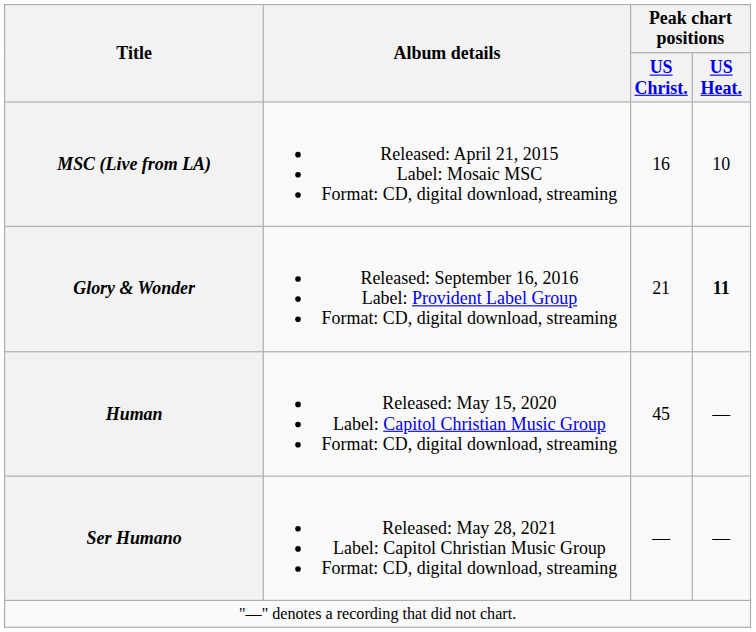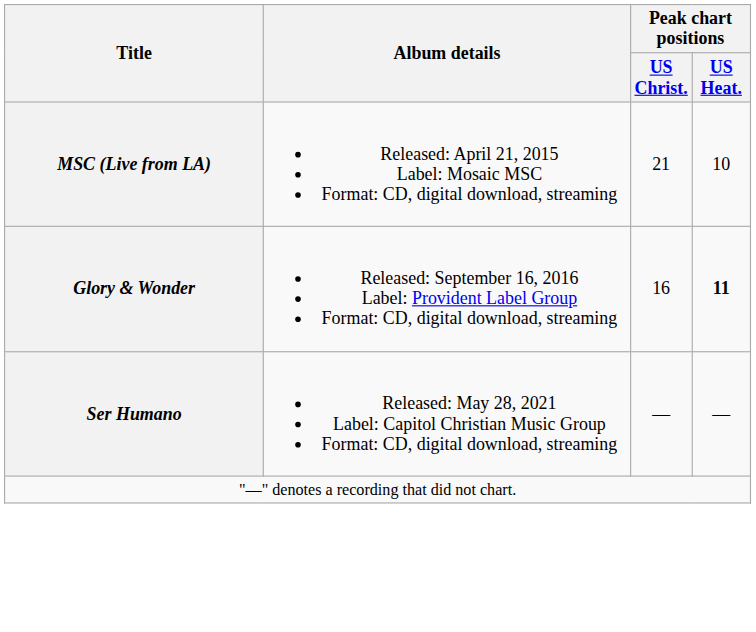MSC (Live from LA) | Peak chart positions / US Christ.: 16 -> 21
Glory & Wonder | Peak chart positions / US Christ.: 21 -> 16
- row: Human | Released: May 15, 2020 Label: Capitol Christian Music Group Format: CD, digital download, streaming | 45 | —
